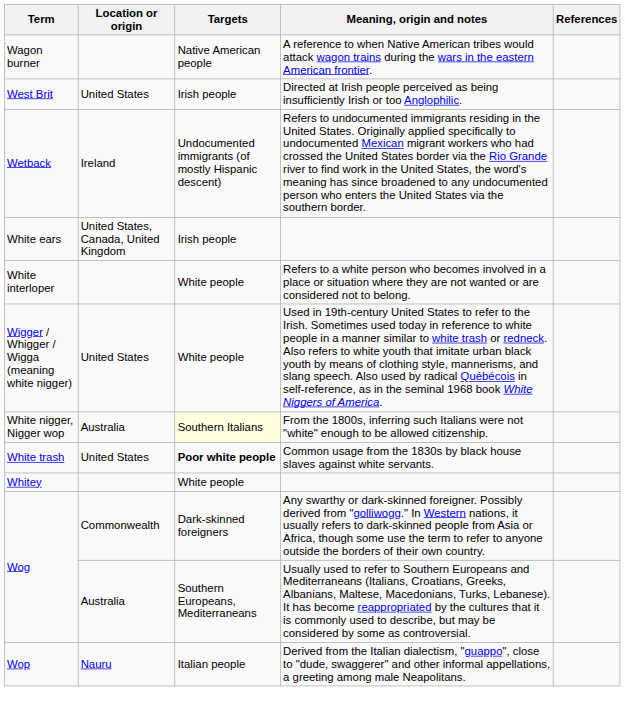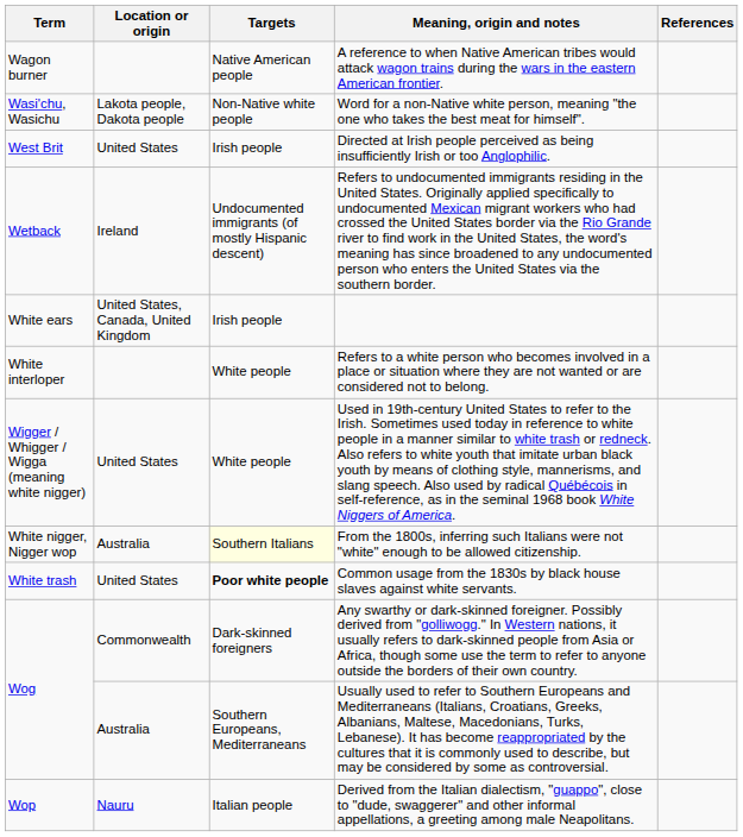+ row: Wasi'chu, Wasichu | Lakota people, Dakota people | Non-Native white people | Word for a non-Native white person, meaning "the one who takes the best meat for himself".
- row: Whitey | White people
